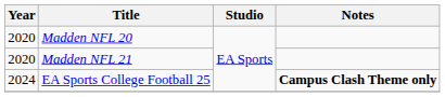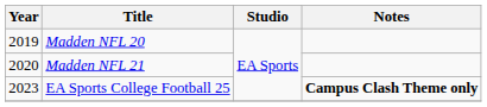Madden NFL 20 | Year: 2020 -> 2019
EA Sports College Football 25 | Year: 2024 -> 2023
